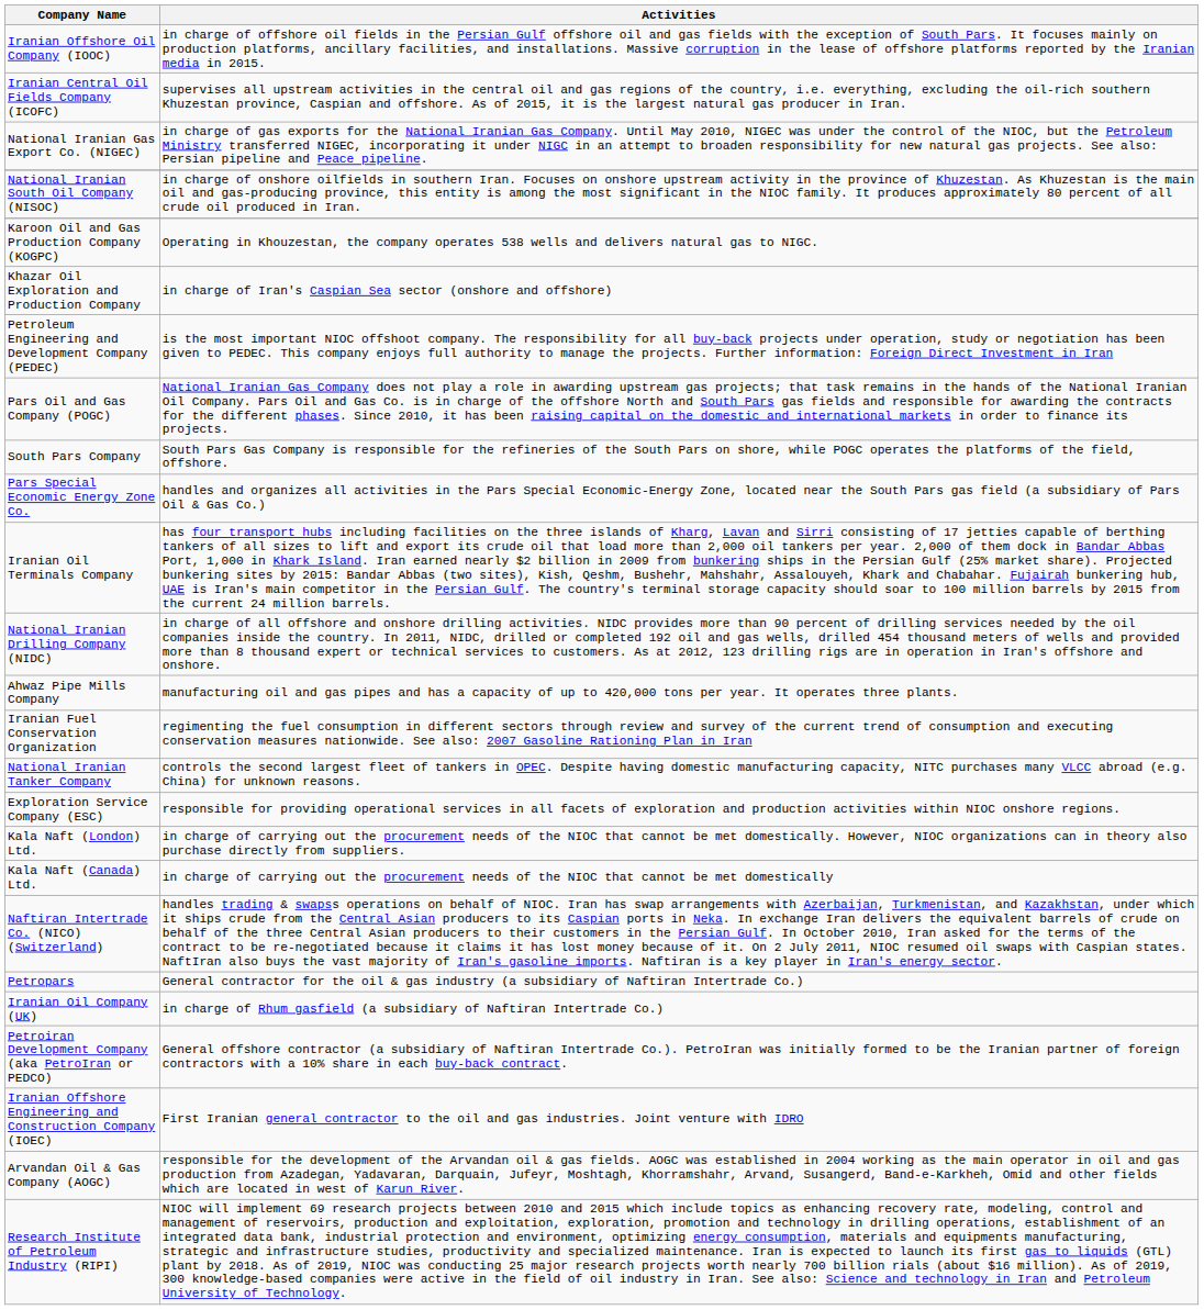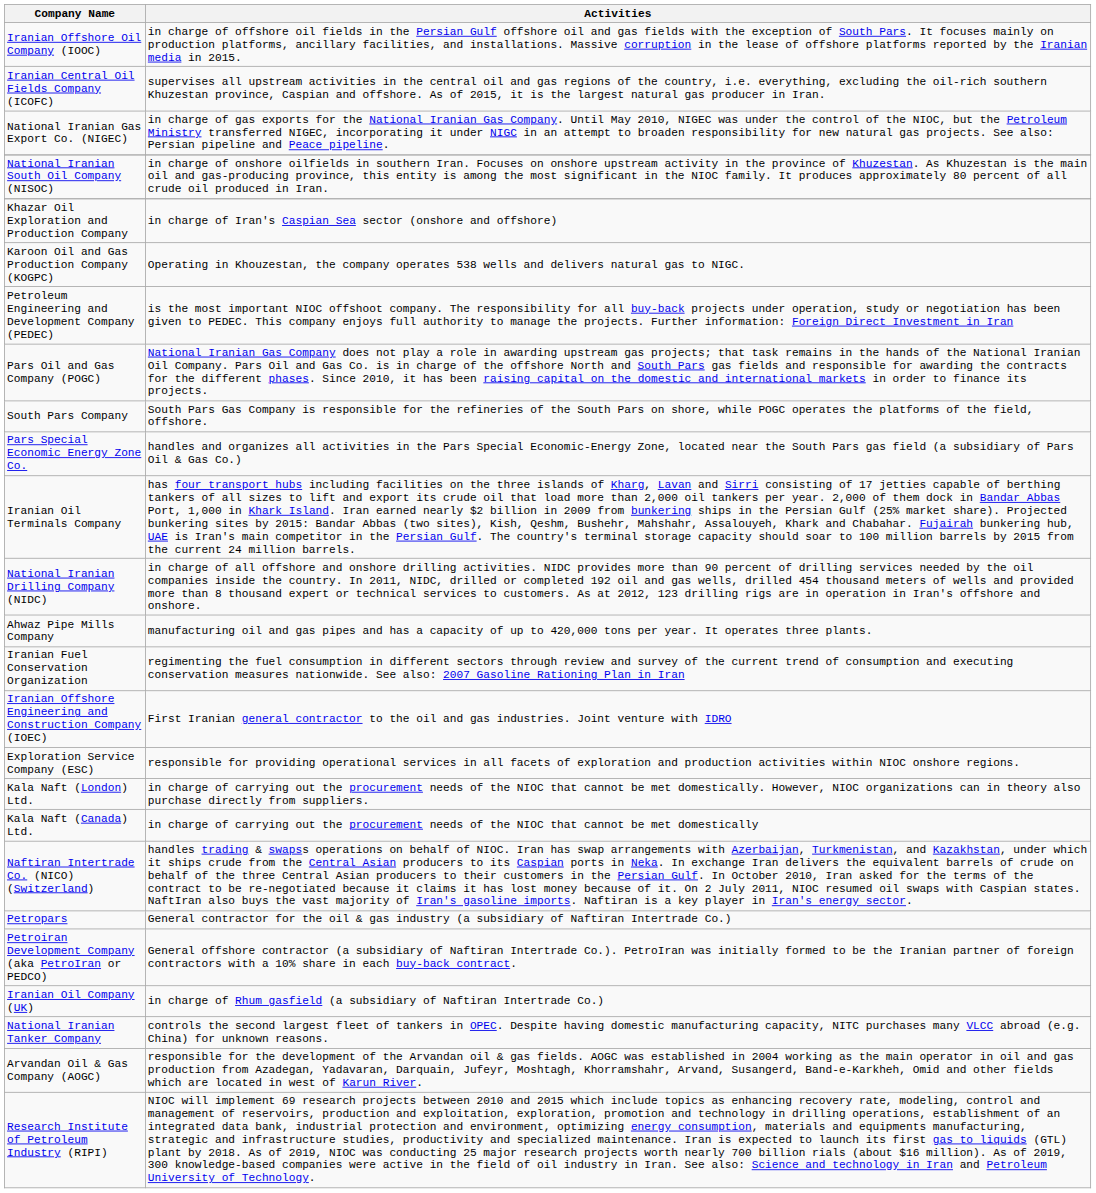rows swapped: Khazar Oil Exploration and Production Company <-> Karoon Oil and Gas Production Company (KOGPC)
rows swapped: National Iranian Tanker Company <-> Iranian Offshore Engineering and Construction Company (IOEC)
rows swapped: Petroiran Development Company (aka PetroIran or PEDCO) <-> Iranian Oil Company (UK)
